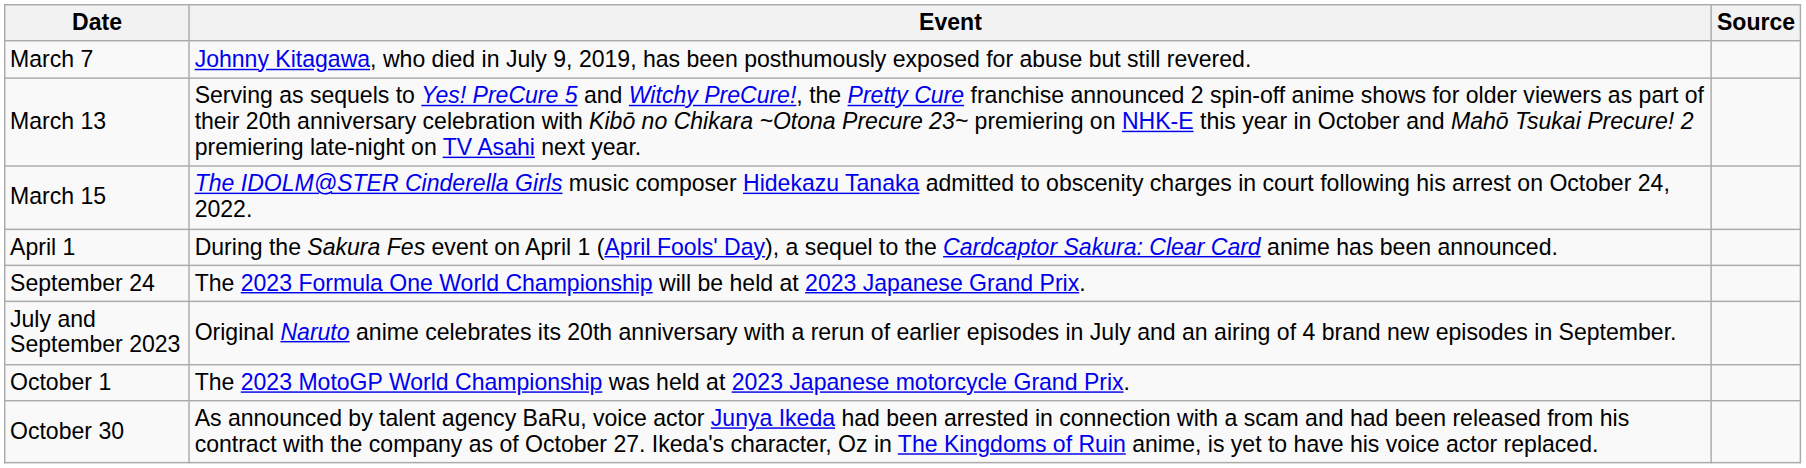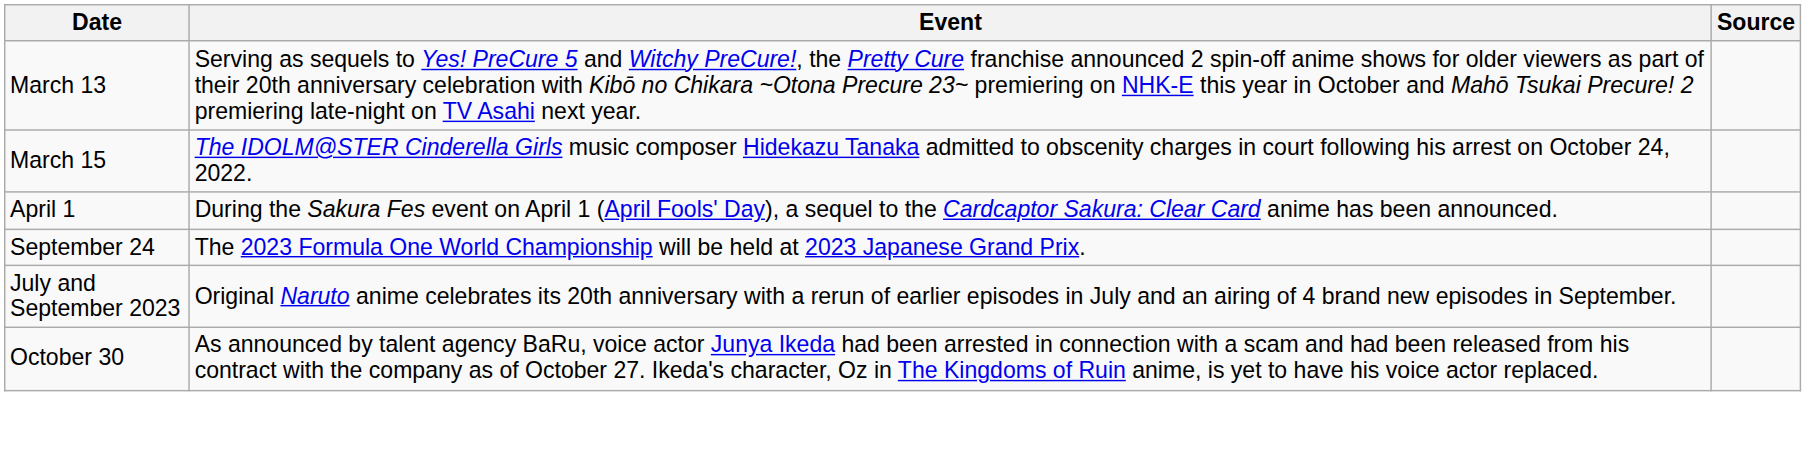- row: March 7 | Johnny Kitagawa, who died in July 9, 2019, has been posthumously exposed for abuse but still revered.
- row: October 1 | The 2023 MotoGP World Championship was held at 2023 Japanese motorcycle Grand Prix.
